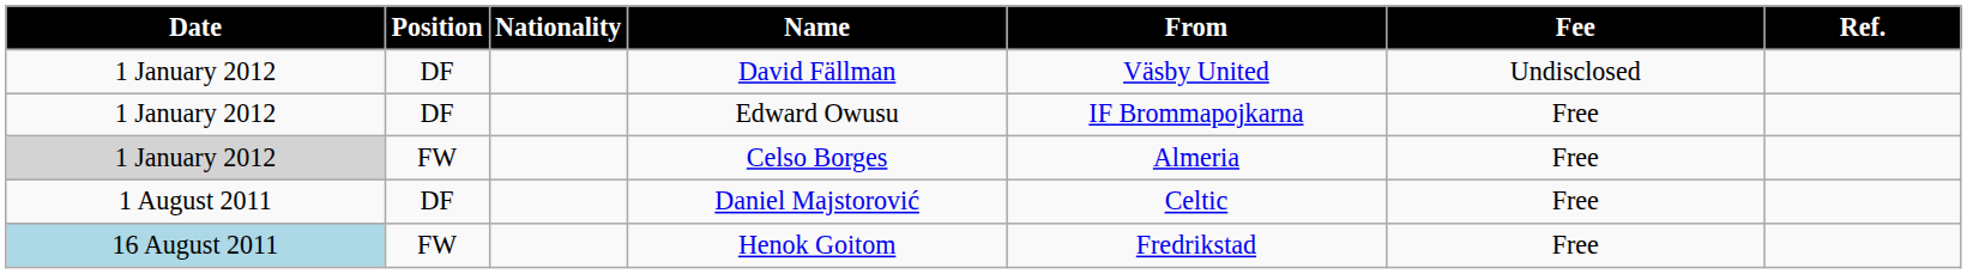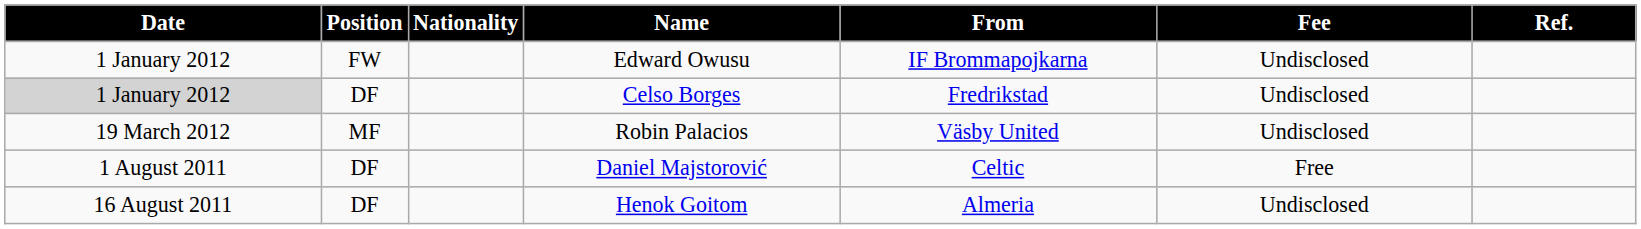- row: 1 January 2012 | DF | David Fällman | Väsby United | Undisclosed
Edward Owusu | Position: DF -> FW
Edward Owusu | Fee: Free -> Undisclosed
Celso Borges | Position: FW -> DF
Celso Borges | From: Almeria -> Fredrikstad
Celso Borges | Fee: Free -> Undisclosed
+ row: 19 March 2012 | MF | Robin Palacios | Väsby United | Undisclosed
Henok Goitom | Date: lightblue background -> no background
Henok Goitom | Position: FW -> DF
Henok Goitom | From: Fredrikstad -> Almeria
Henok Goitom | Fee: Free -> Undisclosed
